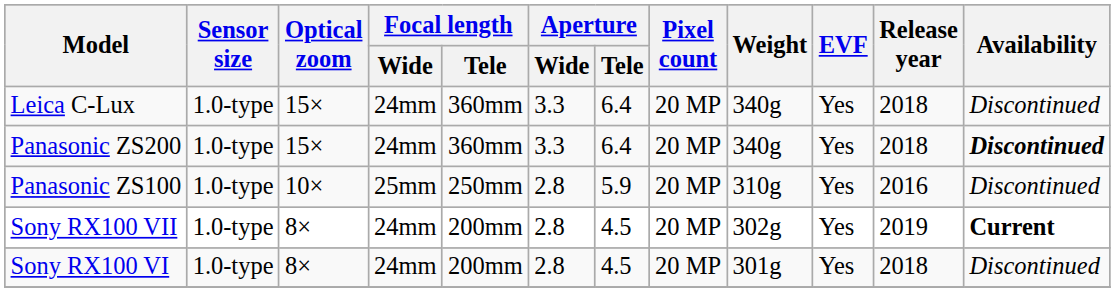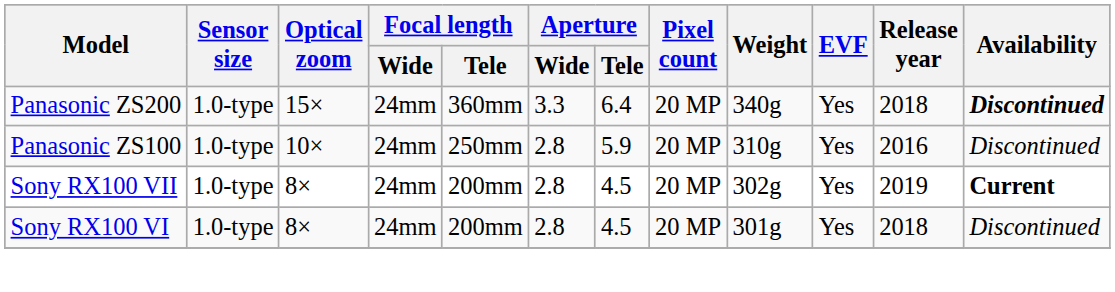- row: Leica C-Lux | 1.0-type | 15× | 24mm | 360mm | 3.3 | 6.4 | 20 MP | 340g | Yes | 2018 | Discontinued
Panasonic ZS100 | Focal length / Wide: 25mm -> 24mm
